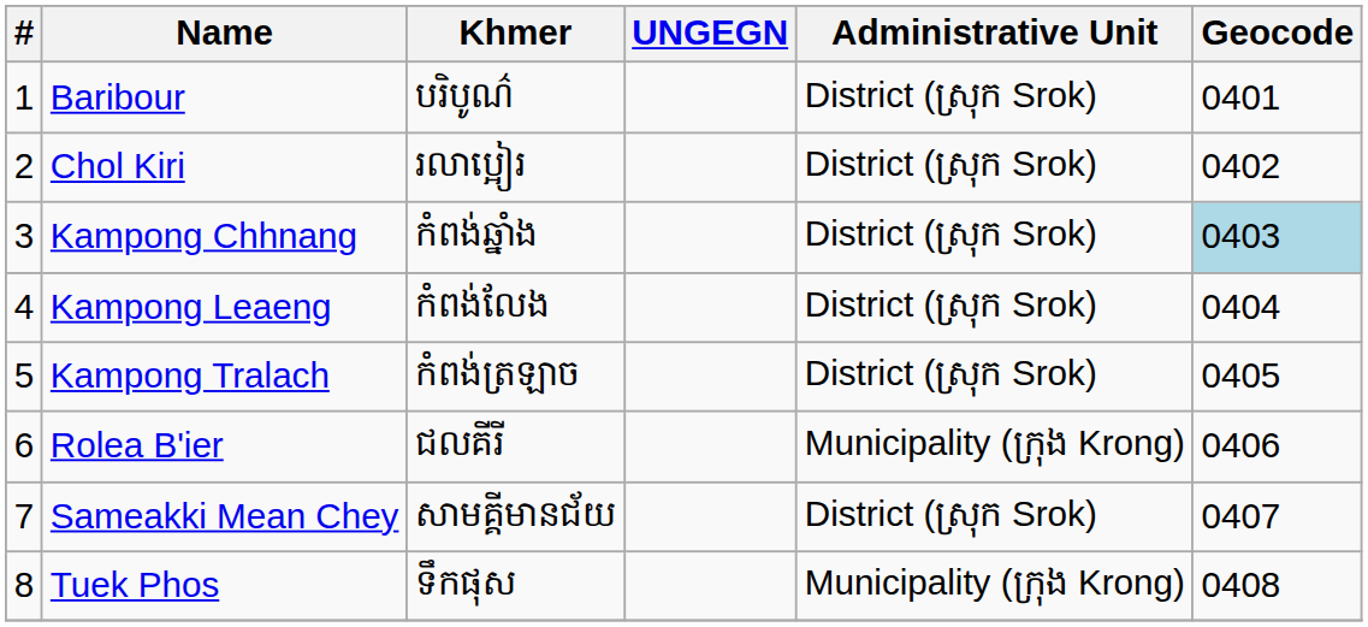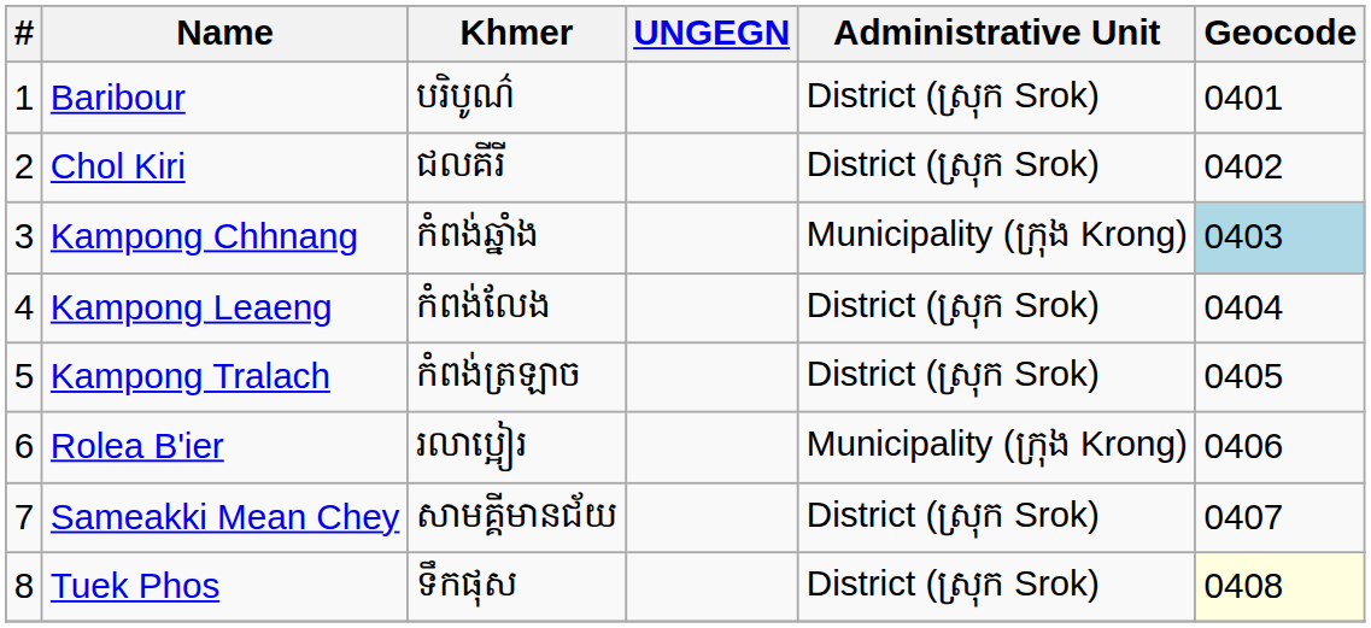Chol Kiri | Khmer: រលាប្អៀរ -> ជលគីរី
Kampong Chhnang | Administrative Unit: District (ស្រុក Srok) -> Municipality (ក្រុង Krong)
Rolea B'ier | Khmer: ជលគីរី -> រលាប្អៀរ
Tuek Phos | Administrative Unit: Municipality (ក្រុង Krong) -> District (ស្រុក Srok)
Tuek Phos | Geocode: no background -> lightyellow background
